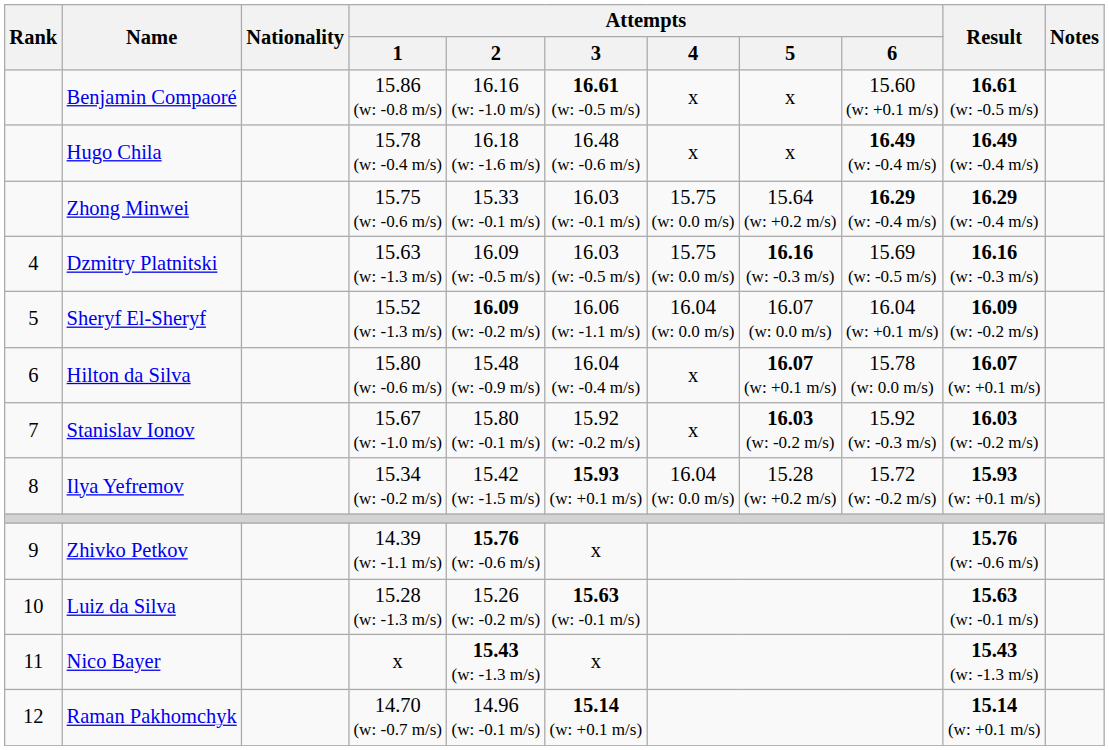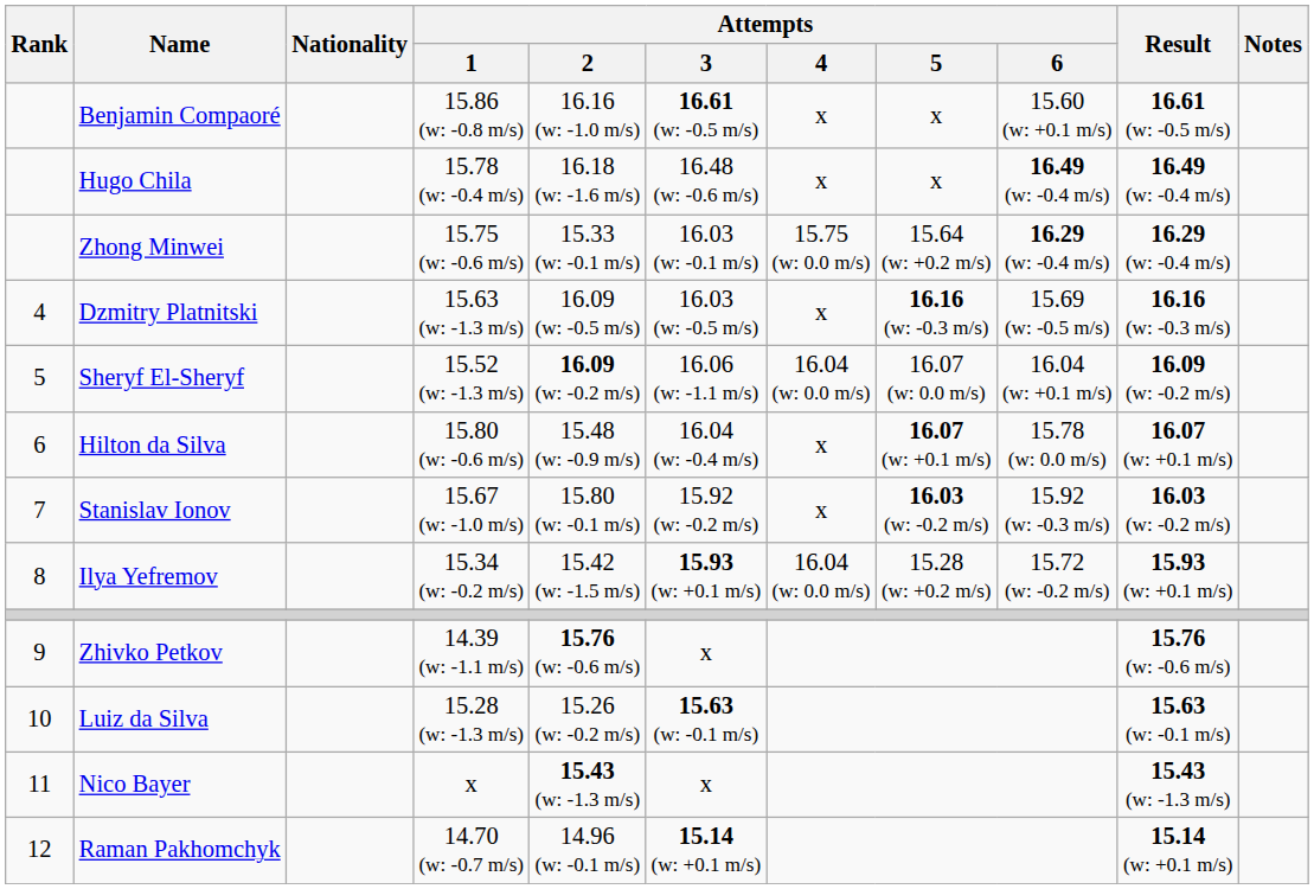Dzmitry Platnitski | Attempts / 4: 15.75 (w: 0.0 m/s) -> x
